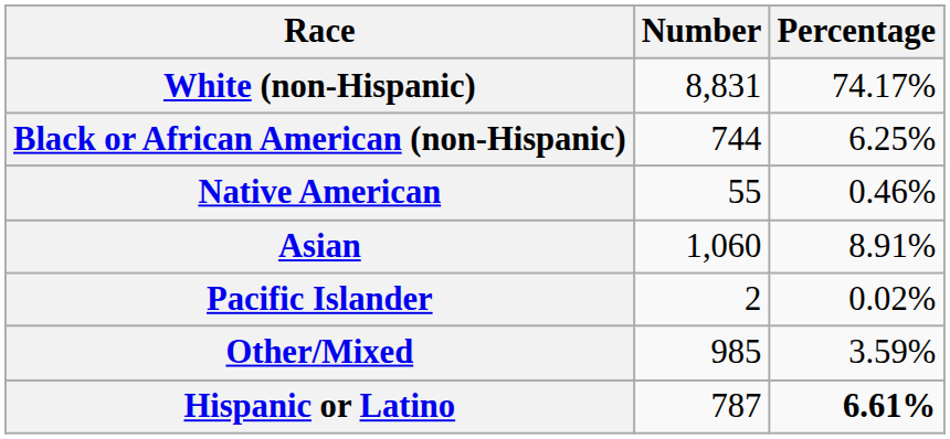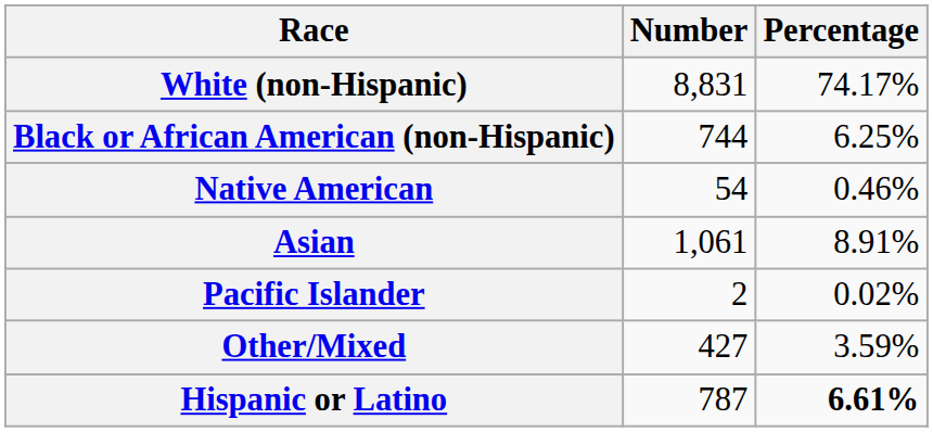Native American | Number: 55 -> 54
Asian | Number: 1,060 -> 1,061
Other/Mixed | Number: 985 -> 427
